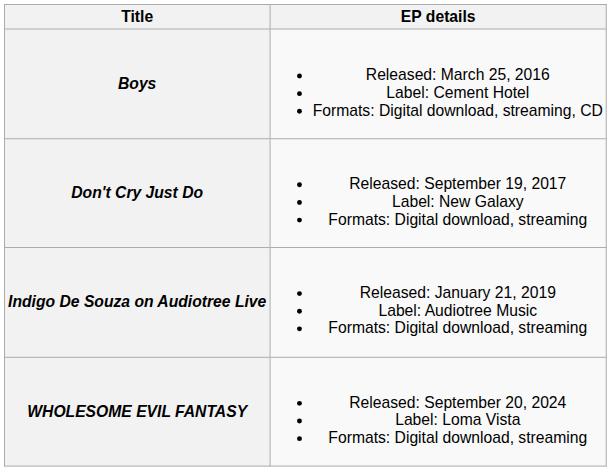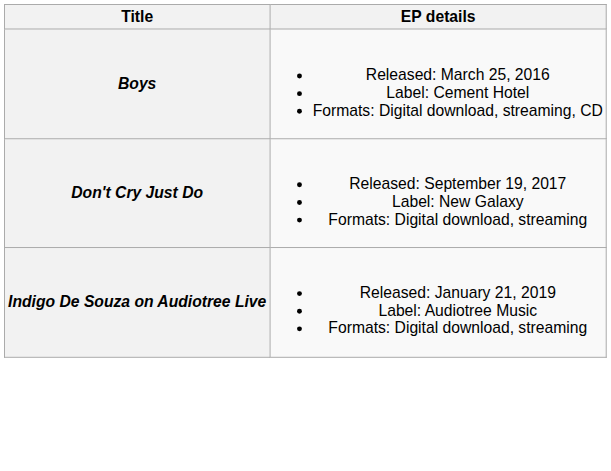- row: WHOLESOME EVIL FANTASY | Released: September 20, 2024 Label: Loma Vista Formats: Digital download, streaming
